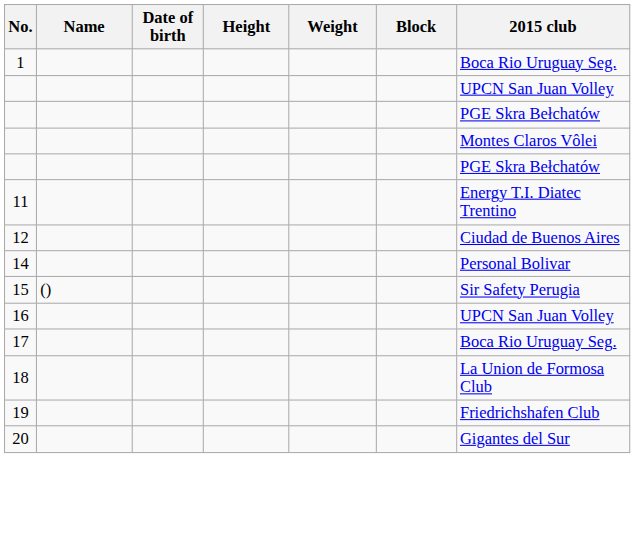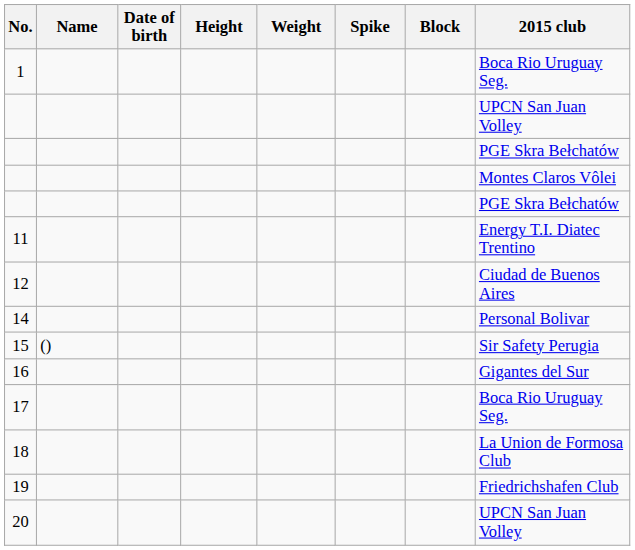+ column: Spike
16 | 2015 club: UPCN San Juan Volley -> Gigantes del Sur
20 | 2015 club: Gigantes del Sur -> UPCN San Juan Volley
